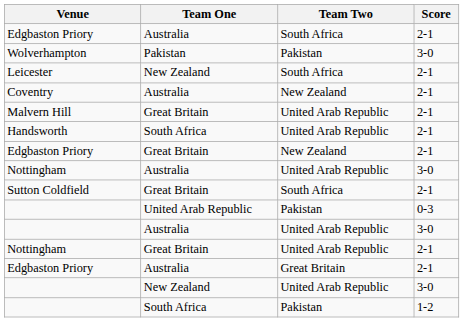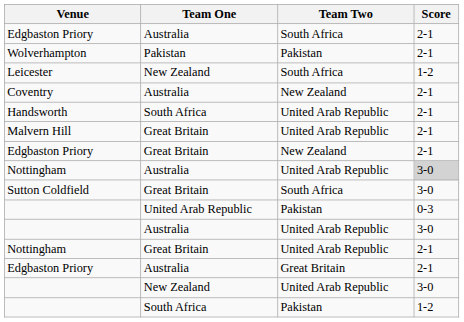Wolverhampton | Score: 3-0 -> 2-1
Leicester | Score: 2-1 -> 1-2
rows swapped: Malvern Hill <-> Handsworth
Nottingham / Australia | Score: no background -> lightgrey background
Sutton Coldfield | Score: 2-1 -> 3-0
